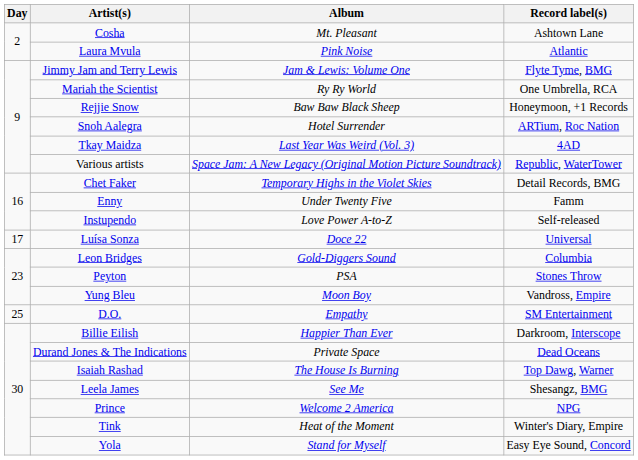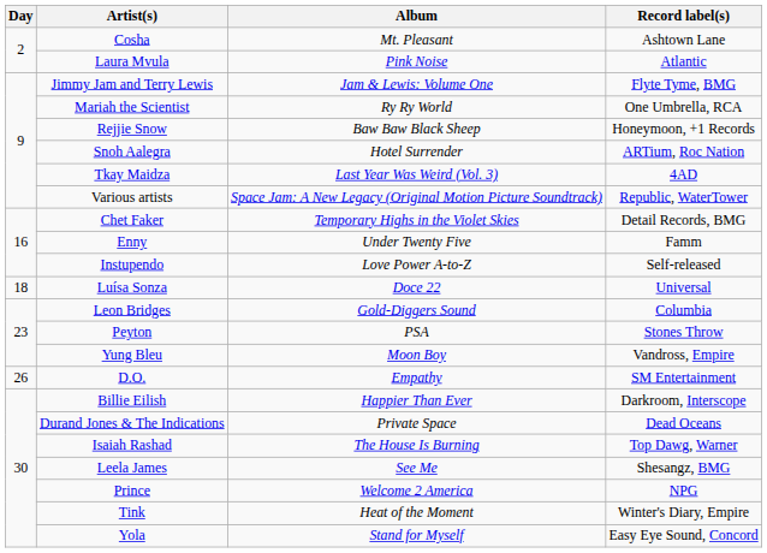Luísa Sonza | Day: 17 -> 18
D.O. | Day: 25 -> 26
